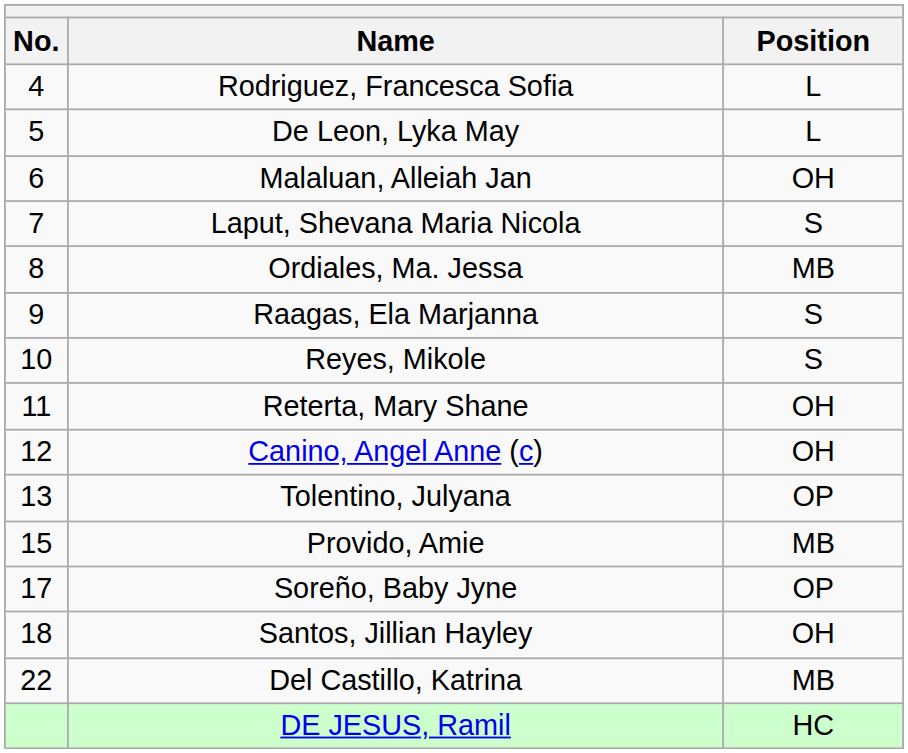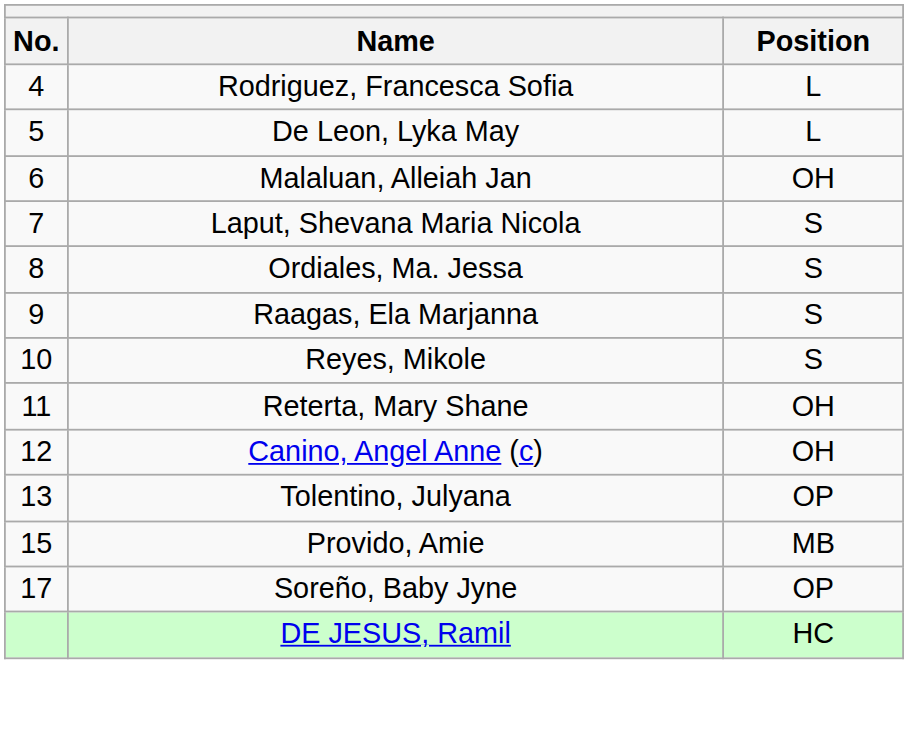Ordiales, Ma. Jessa | Position: MB -> S
- row: 18 | Santos, Jillian Hayley | OH
- row: 22 | Del Castillo, Katrina | MB
